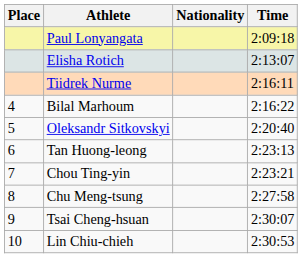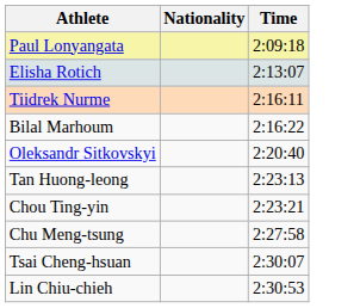- column: Place | 4 | 5 | 6 | 7 | 8 | 9 | 10
